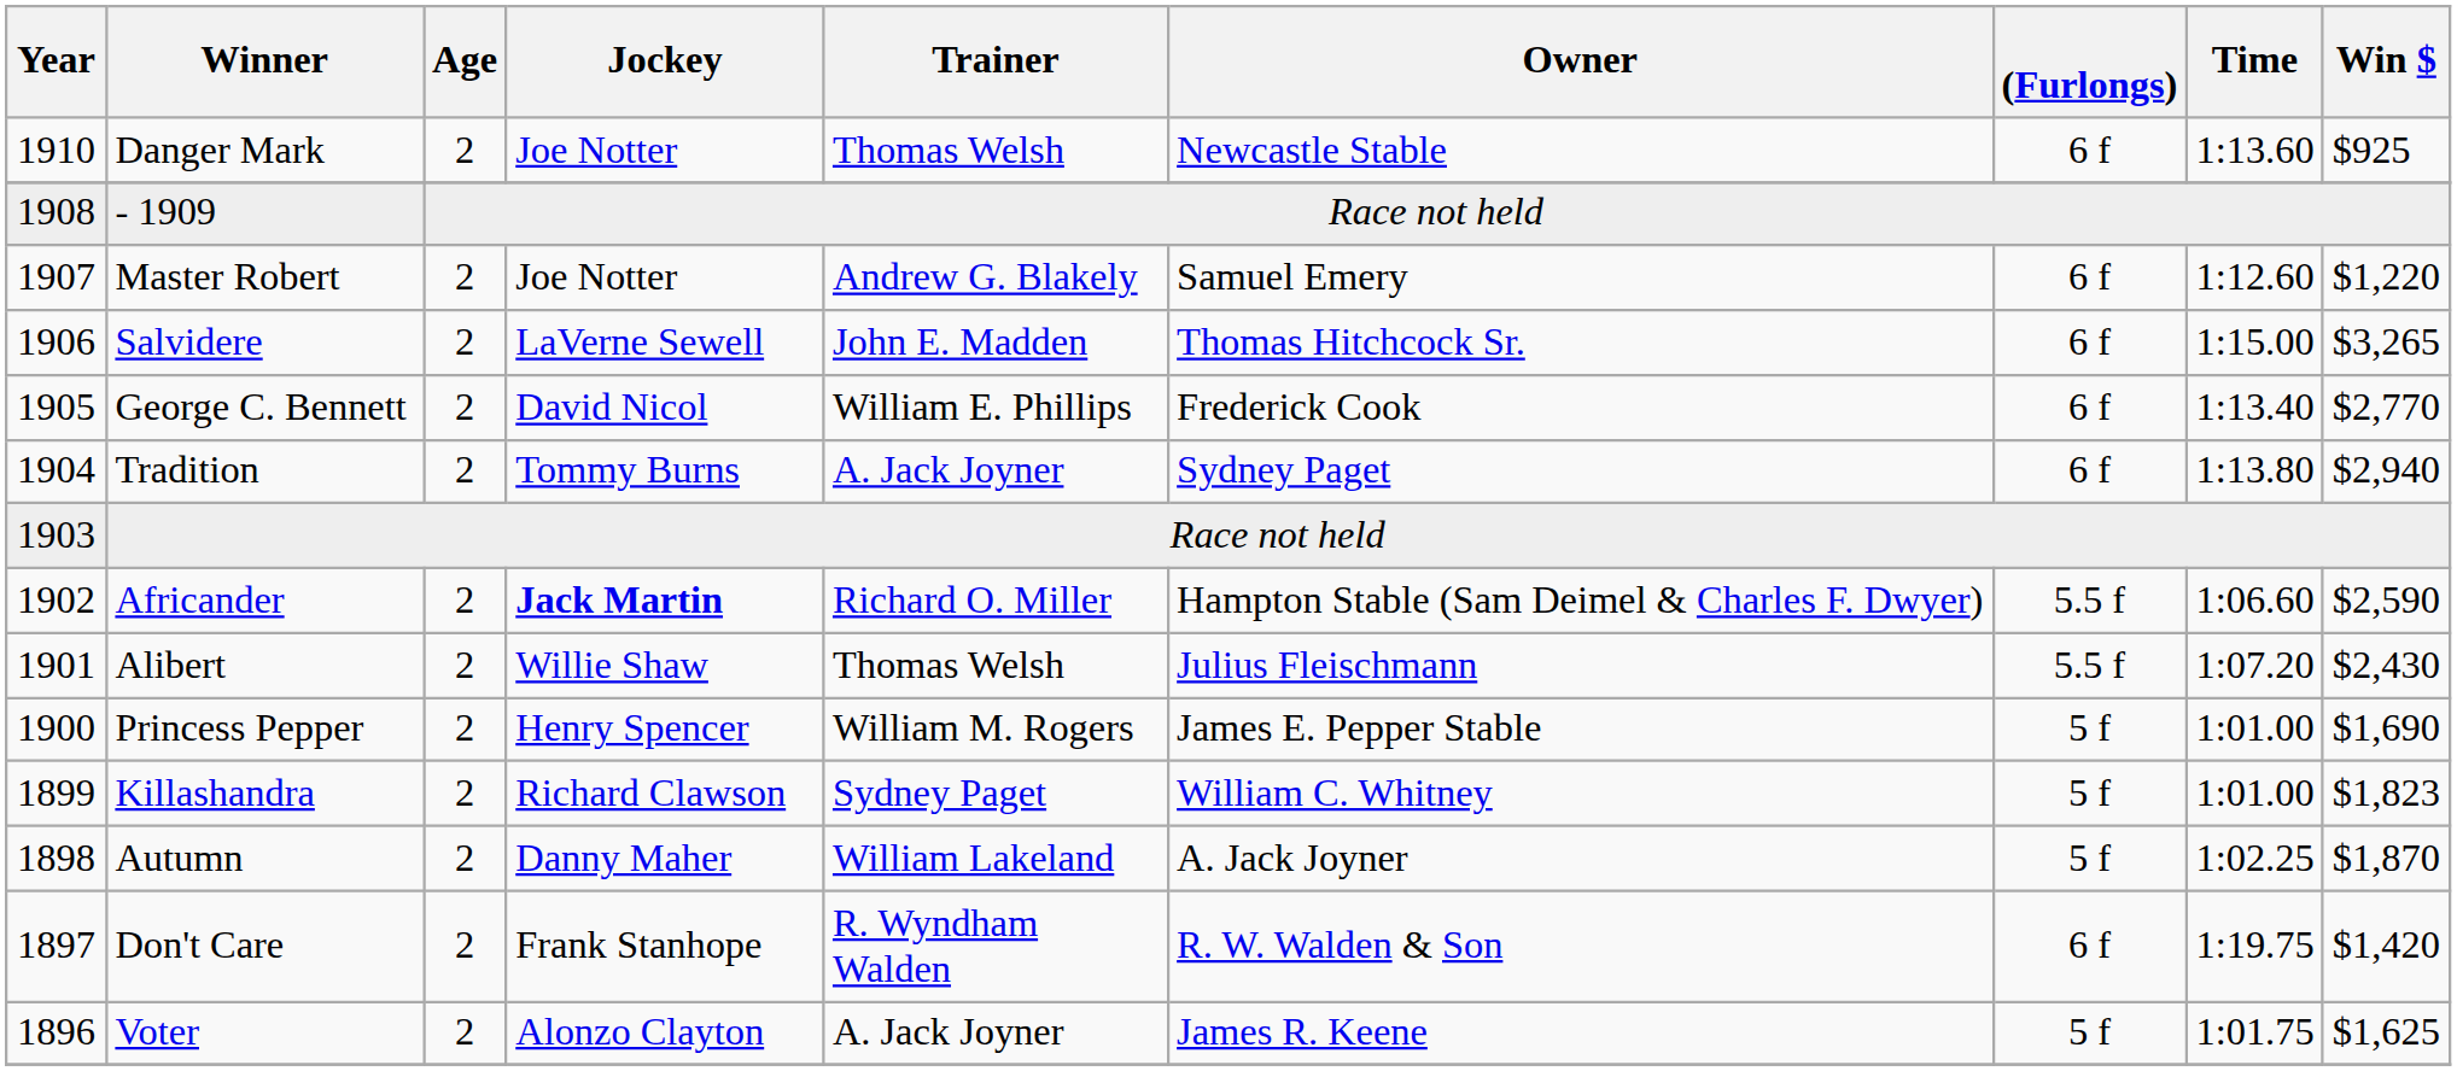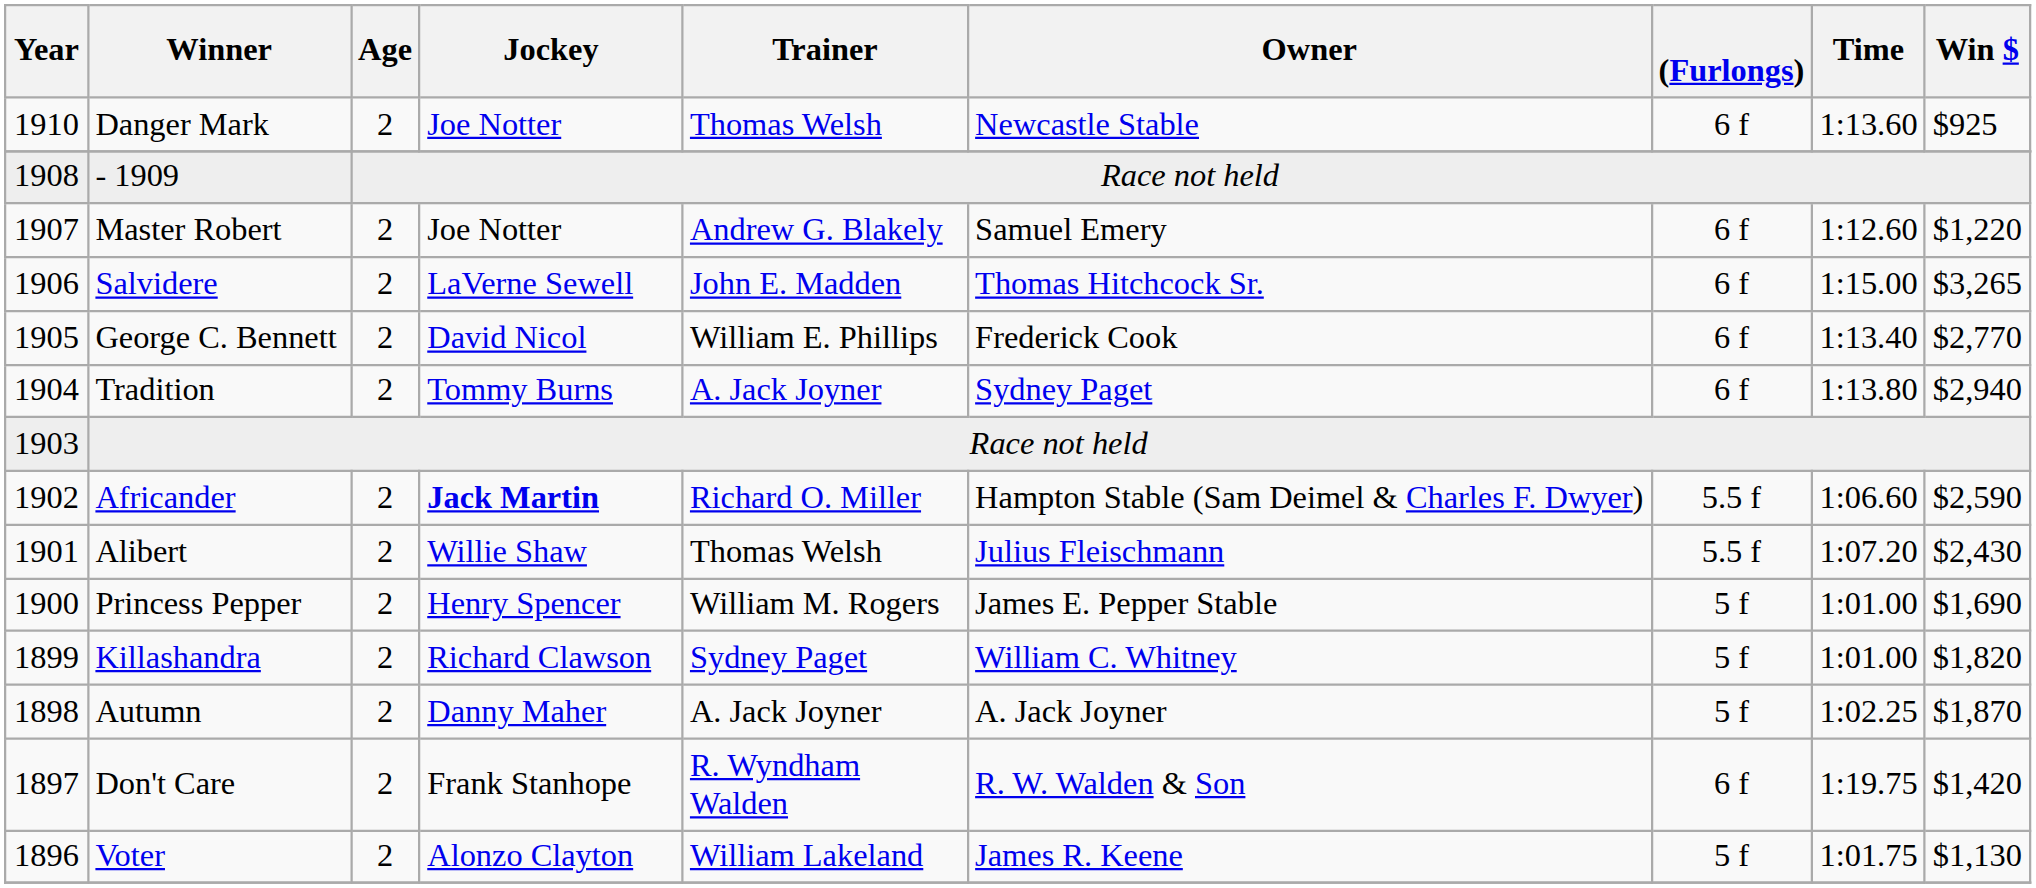Killashandra | Win $: $1,823 -> $1,820
Autumn | Trainer: William Lakeland -> A. Jack Joyner
Voter | Trainer: A. Jack Joyner -> William Lakeland
Voter | Win $: $1,625 -> $1,130
